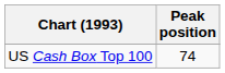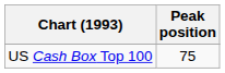US Cash Box Top 100 | Peak position: 74 -> 75
